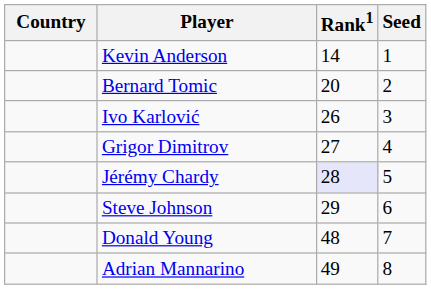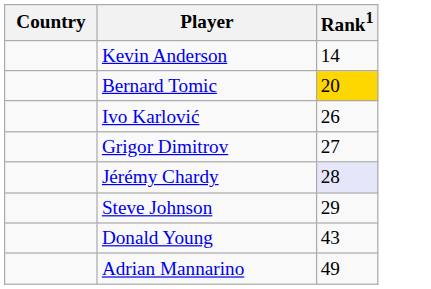- column: Seed | 1 | 2 | 3 | 4 | 5 | 6 | 7 | 8
Bernard Tomic | Rank1: no background -> gold background
Donald Young | Rank1: 48 -> 43
